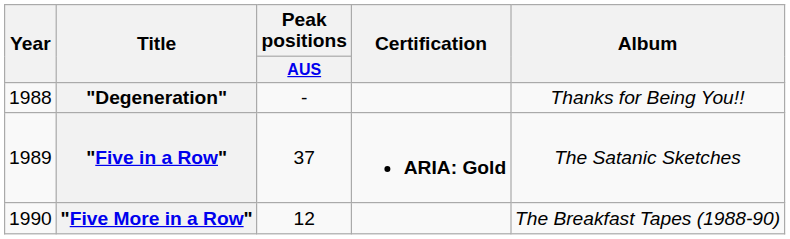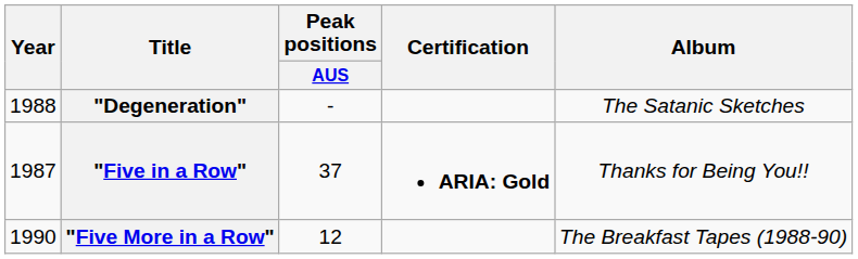"Degeneration" | Album: Thanks for Being You!! -> The Satanic Sketches
"Five in a Row" | Year: 1989 -> 1987
"Five in a Row" | Album: The Satanic Sketches -> Thanks for Being You!!
